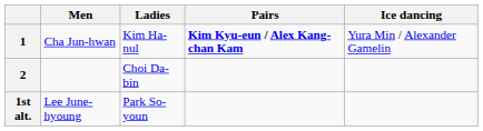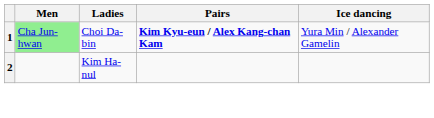1 | Men: no background -> lightgreen background
1 | Ladies: Kim Ha-nul -> Choi Da-bin
2 | Ladies: Choi Da-bin -> Kim Ha-nul
- row: 1st alt. | Lee June-hyoung | Park So-youn
